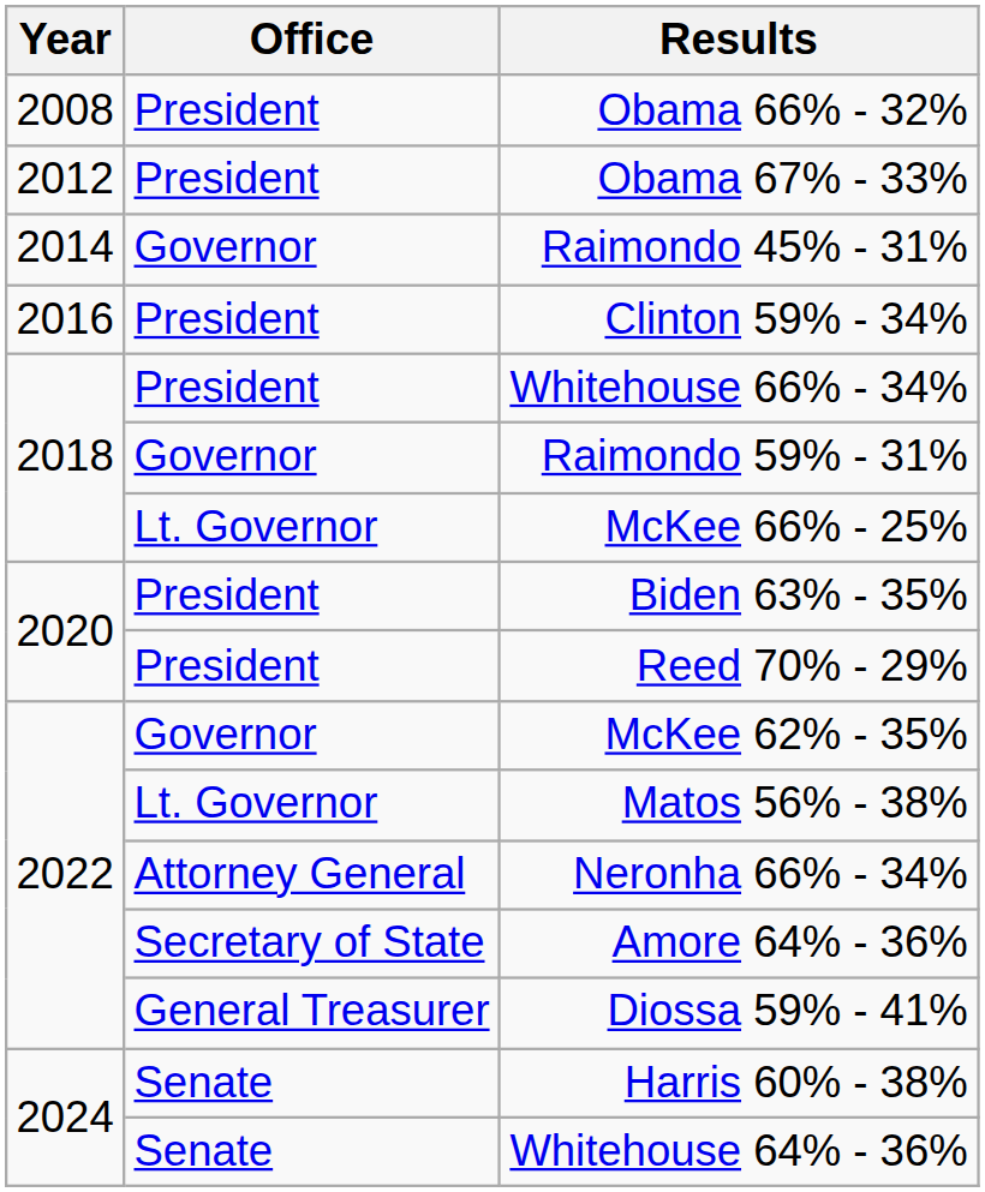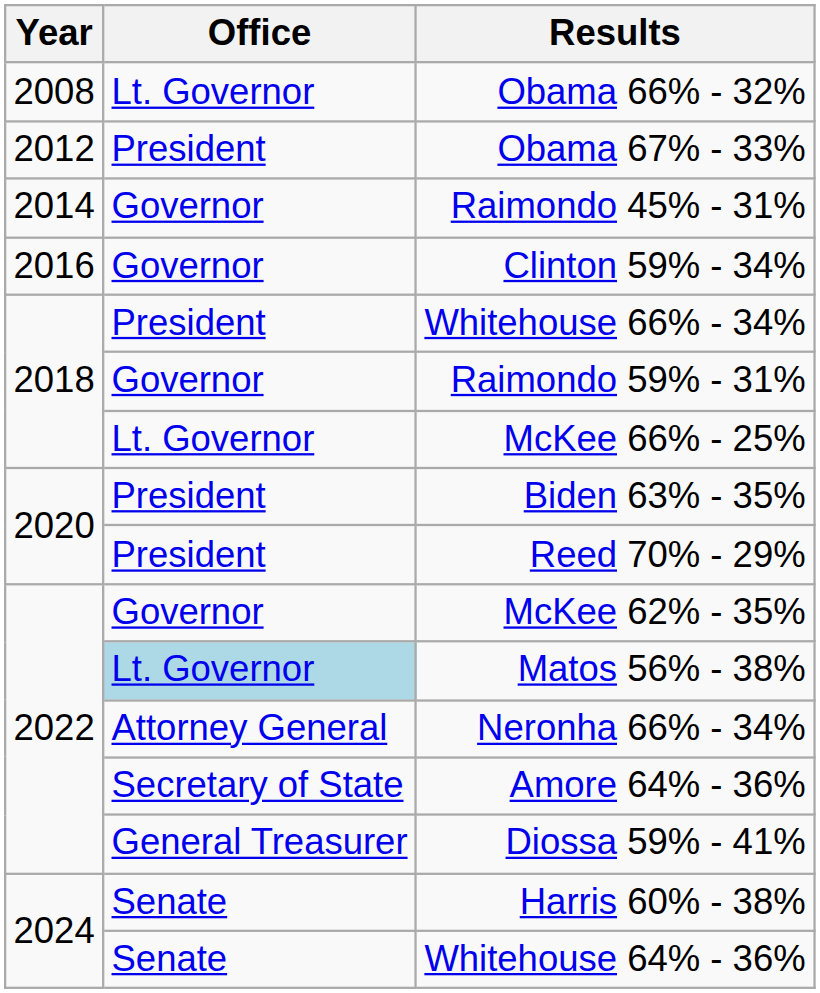Obama 66% - 32% | Office: President -> Lt. Governor
Clinton 59% - 34% | Office: President -> Governor
Matos 56% - 38% | Office: no background -> lightblue background
